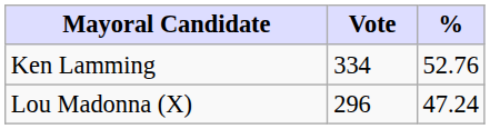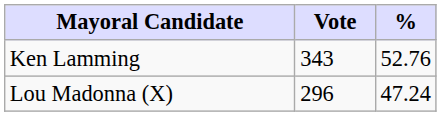Ken Lamming | Vote: 334 -> 343
